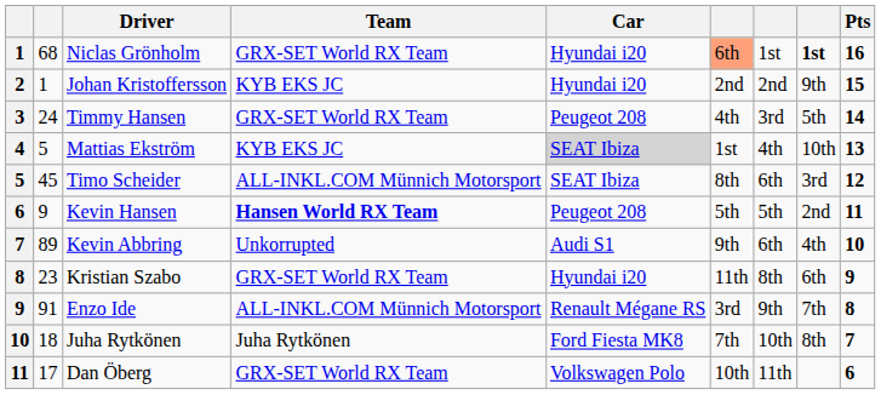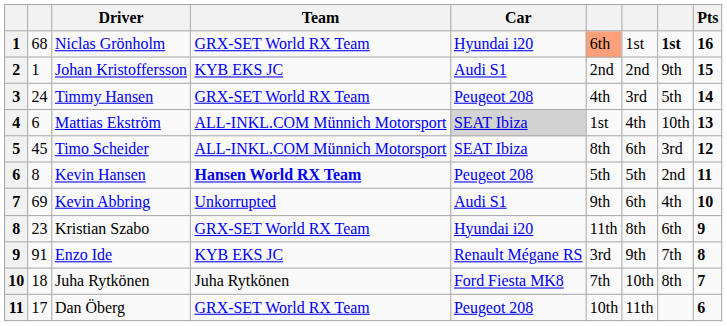Johan Kristoffersson | Car: Hyundai i20 -> Audi S1
Mattias Ekström | column 2: 5 -> 6
Mattias Ekström | Team: KYB EKS JC -> ALL-INKL.COM Münnich Motorsport
Kevin Hansen | column 2: 9 -> 8
Kevin Abbring | column 2: 89 -> 69
Enzo Ide | Team: ALL-INKL.COM Münnich Motorsport -> KYB EKS JC
Dan Öberg | Car: Volkswagen Polo -> Peugeot 208
